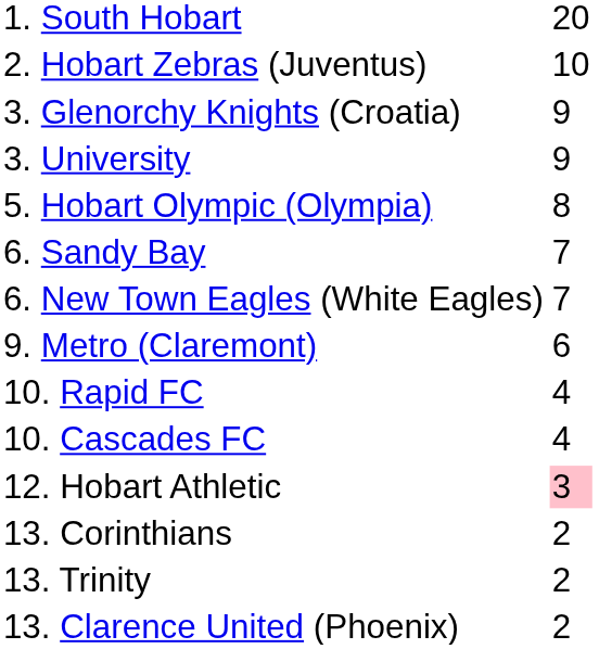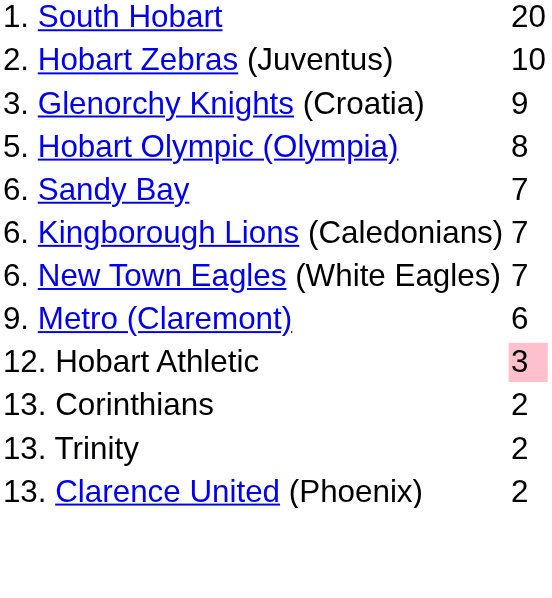- row: 3. University | 9
+ row: 6. Kingborough Lions (Caledonians) | 7
- row: 10. Rapid FC | 4
- row: 10. Cascades FC | 4
